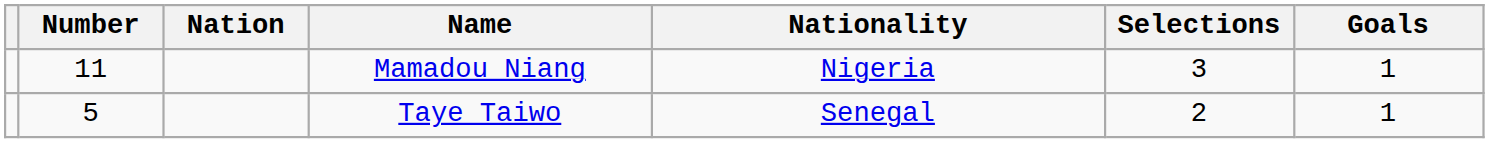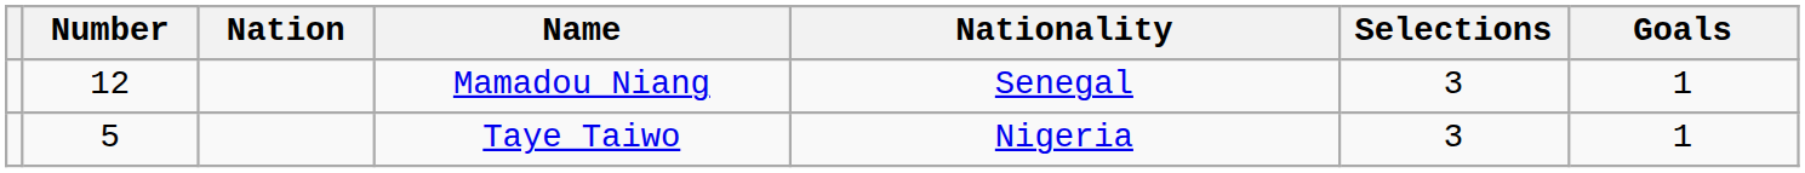Mamadou Niang | Number: 11 -> 12
Mamadou Niang | Nationality: Nigeria -> Senegal
Taye Taiwo | Nationality: Senegal -> Nigeria
Taye Taiwo | Selections: 2 -> 3
